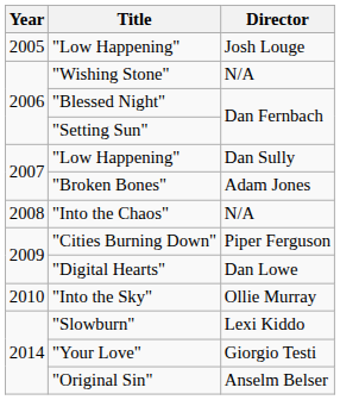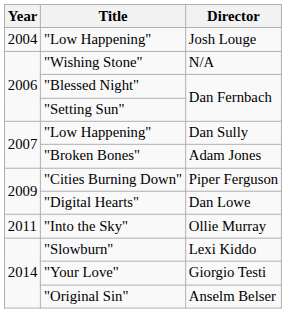"Low Happening" / Josh Louge | Year: 2005 -> 2004
- row: 2008 | "Into the Chaos" | N/A
"Into the Sky" | Year: 2010 -> 2011
